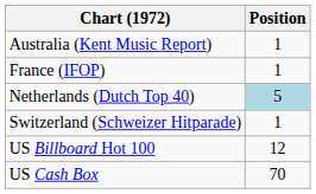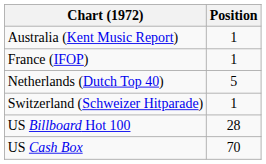Netherlands (Dutch Top 40) | Position: lightblue background -> no background
US Billboard Hot 100 | Position: 12 -> 28
